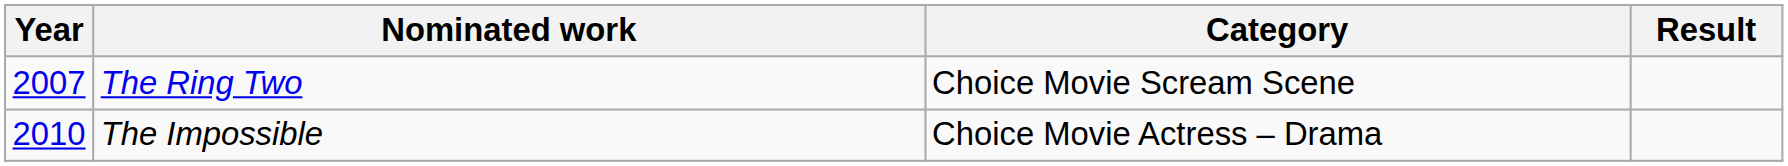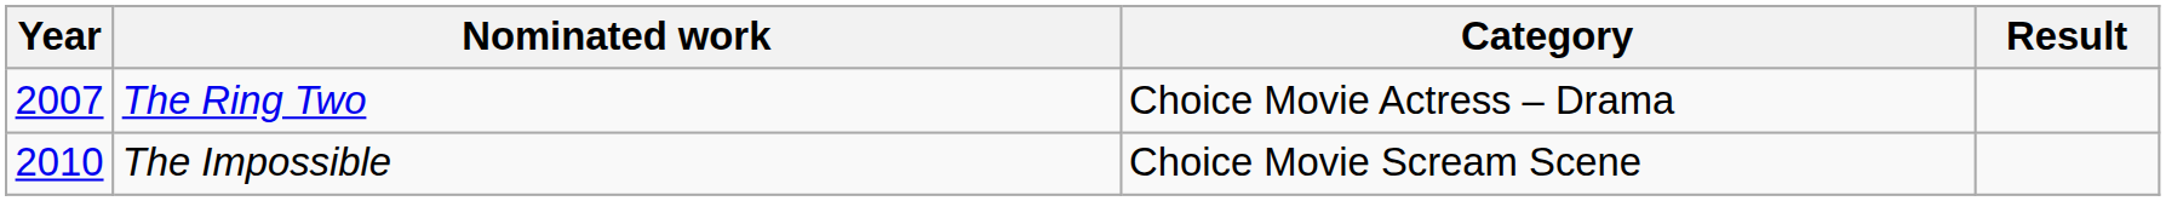The Ring Two | Category: Choice Movie Scream Scene -> Choice Movie Actress – Drama
The Impossible | Category: Choice Movie Actress – Drama -> Choice Movie Scream Scene
